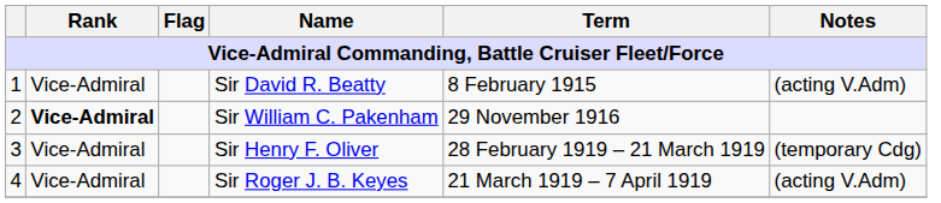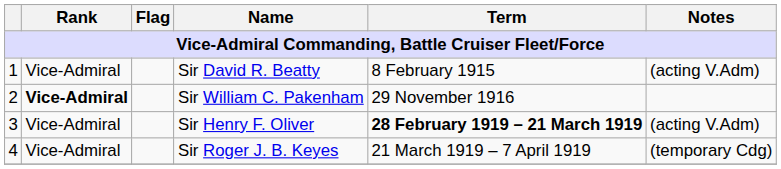Sir Henry F. Oliver | Term: normal -> bold
Sir Henry F. Oliver | Notes: (temporary Cdg) -> (acting V.Adm)
Sir Roger J. B. Keyes | Notes: (acting V.Adm) -> (temporary Cdg)
